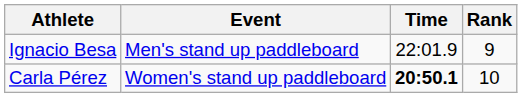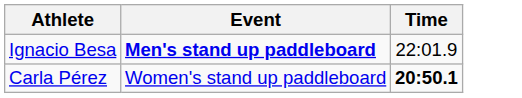- column: Rank | 9 | 10
Ignacio Besa | Event: normal -> bold
